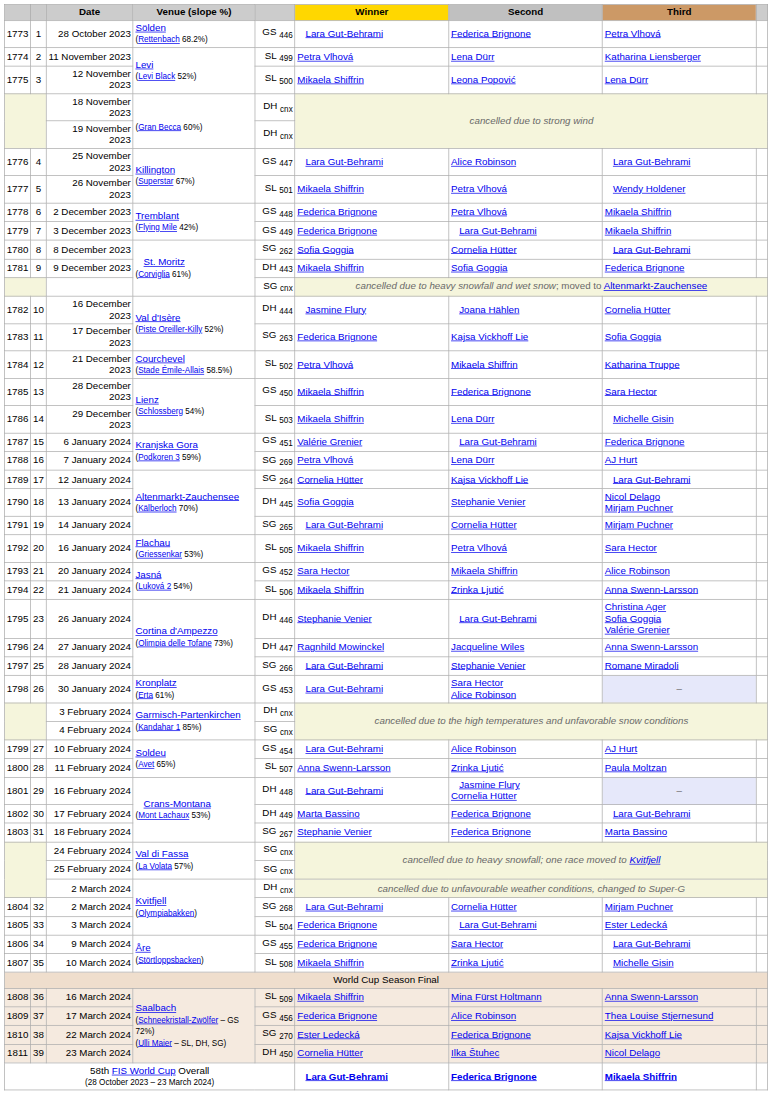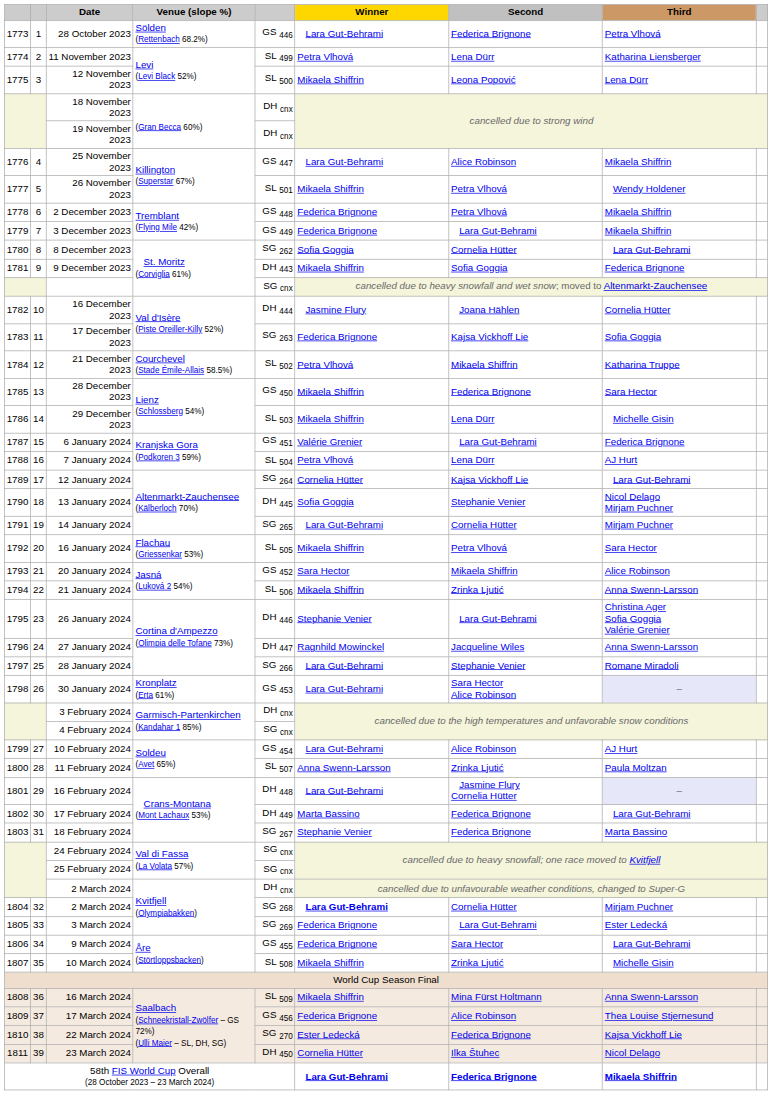25 November 2023 | Third: Lara Gut-Behrami -> Mikaela Shiffrin
7 January 2024 | column 5: SG 269 -> SL 504
1804 / 2 March 2024 | Winner: normal -> bold
3 March 2024 | column 5: SL 504 -> SG 269
